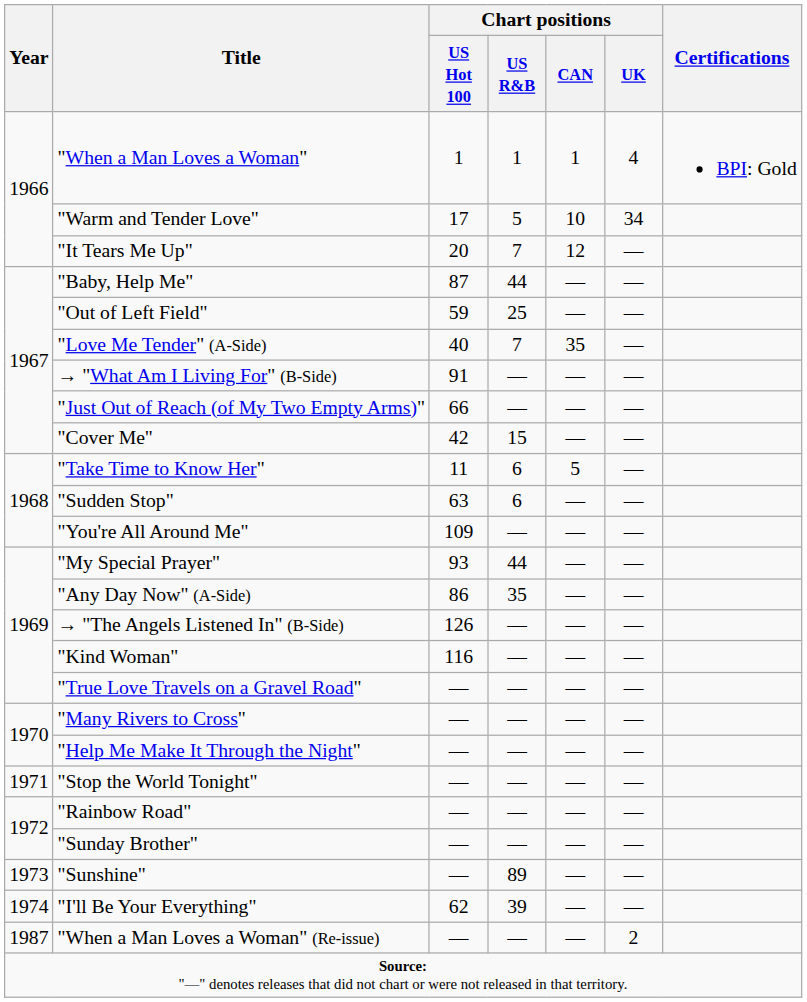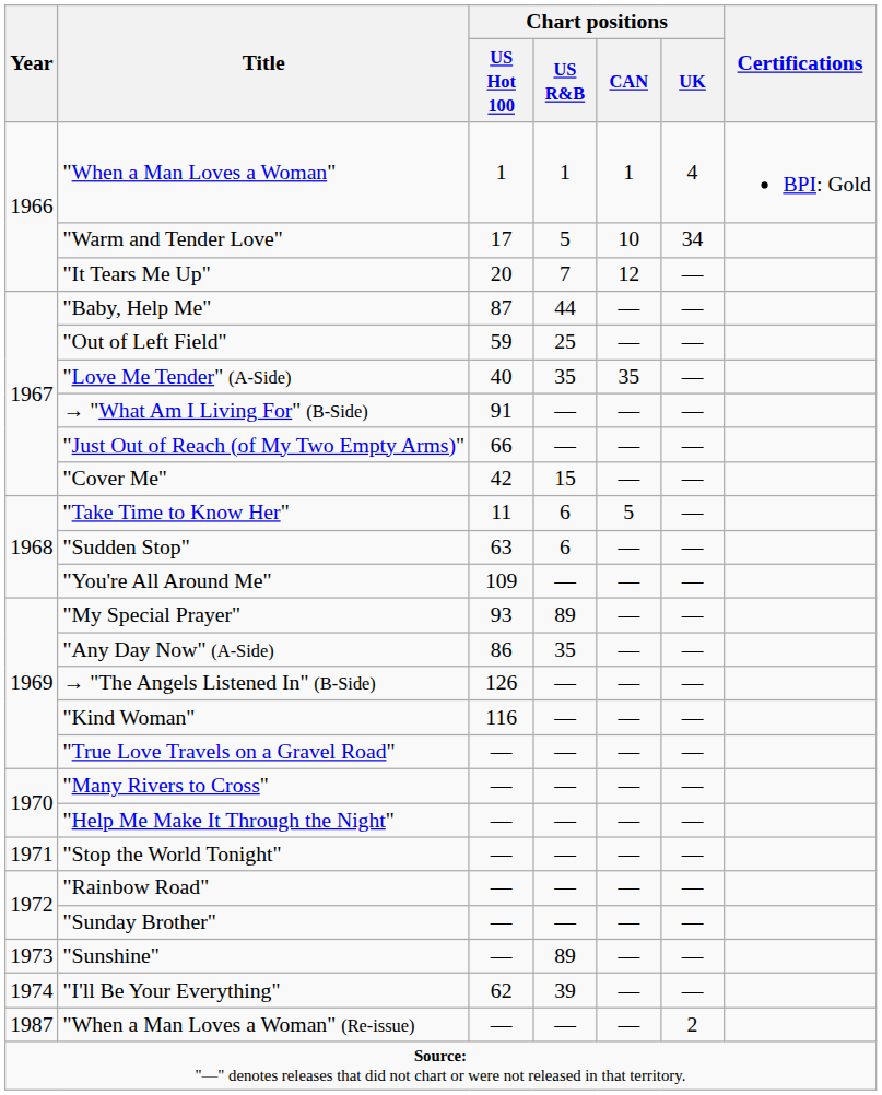"Love Me Tender" (A-Side) | Chart positions / US R&B: 7 -> 35
"My Special Prayer" | Chart positions / US R&B: 44 -> 89
